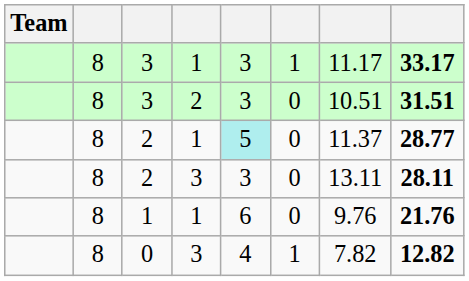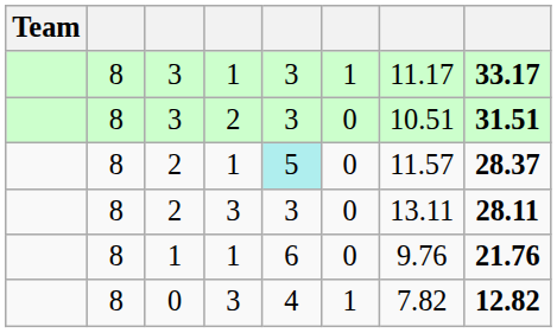2 / 1 | column 7: 11.37 -> 11.57
2 / 1 | column 8: 28.77 -> 28.37
